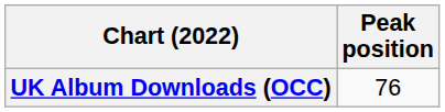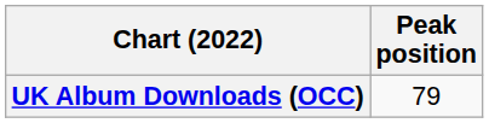UK Album Downloads (OCC) | Peak position: 76 -> 79
